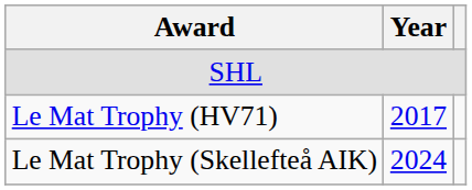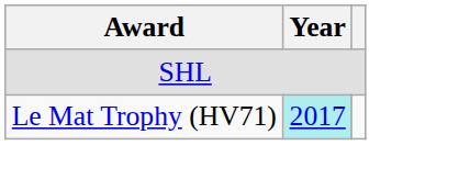Le Mat Trophy (HV71) | Year: no background -> paleturquoise background
- row: Le Mat Trophy (Skellefteå AIK) | 2024
